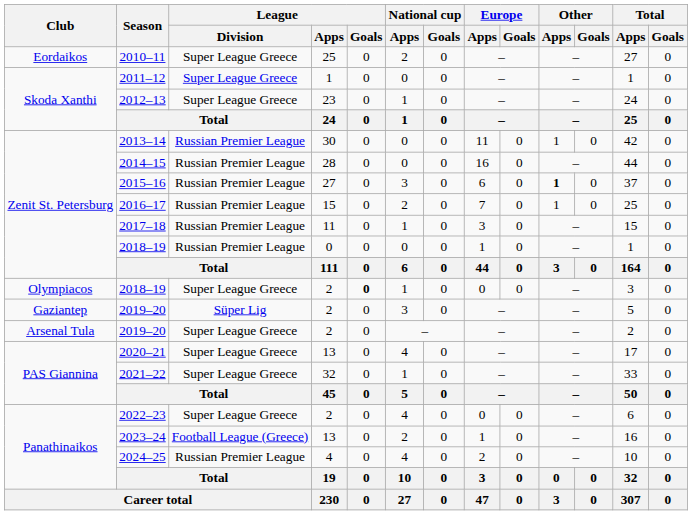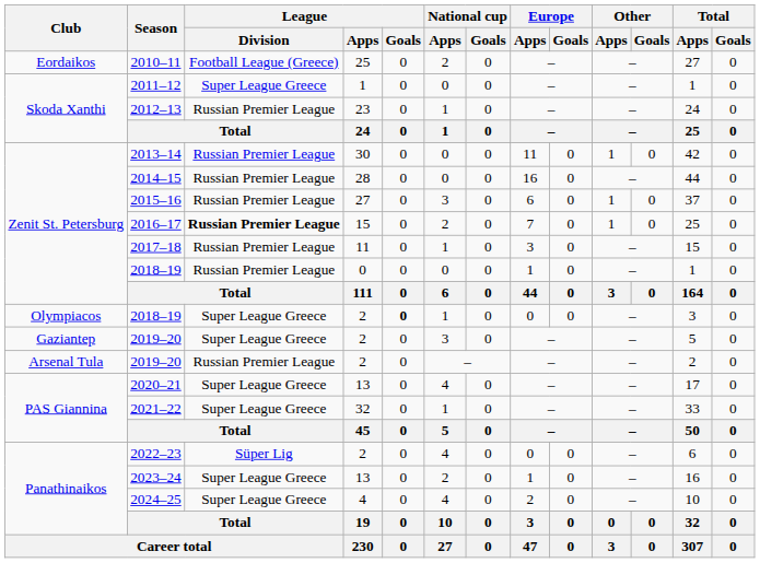2010–11 | League / Division: Super League Greece -> Football League (Greece)
2012–13 | League / Division: Super League Greece -> Russian Premier League
2015–16 | Other / Apps: bold -> normal
2016–17 | League / Division: normal -> bold
Gaziantep / 2019–20 | League / Division: Süper Lig -> Super League Greece
Arsenal Tula / 2019–20 | League / Division: Super League Greece -> Russian Premier League
2022–23 | League / Division: Super League Greece -> Süper Lig
2023–24 | League / Division: Football League (Greece) -> Super League Greece
2024–25 | League / Division: Russian Premier League -> Super League Greece
